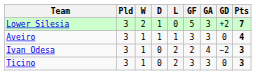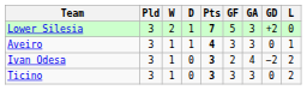columns swapped: L <-> Pts
